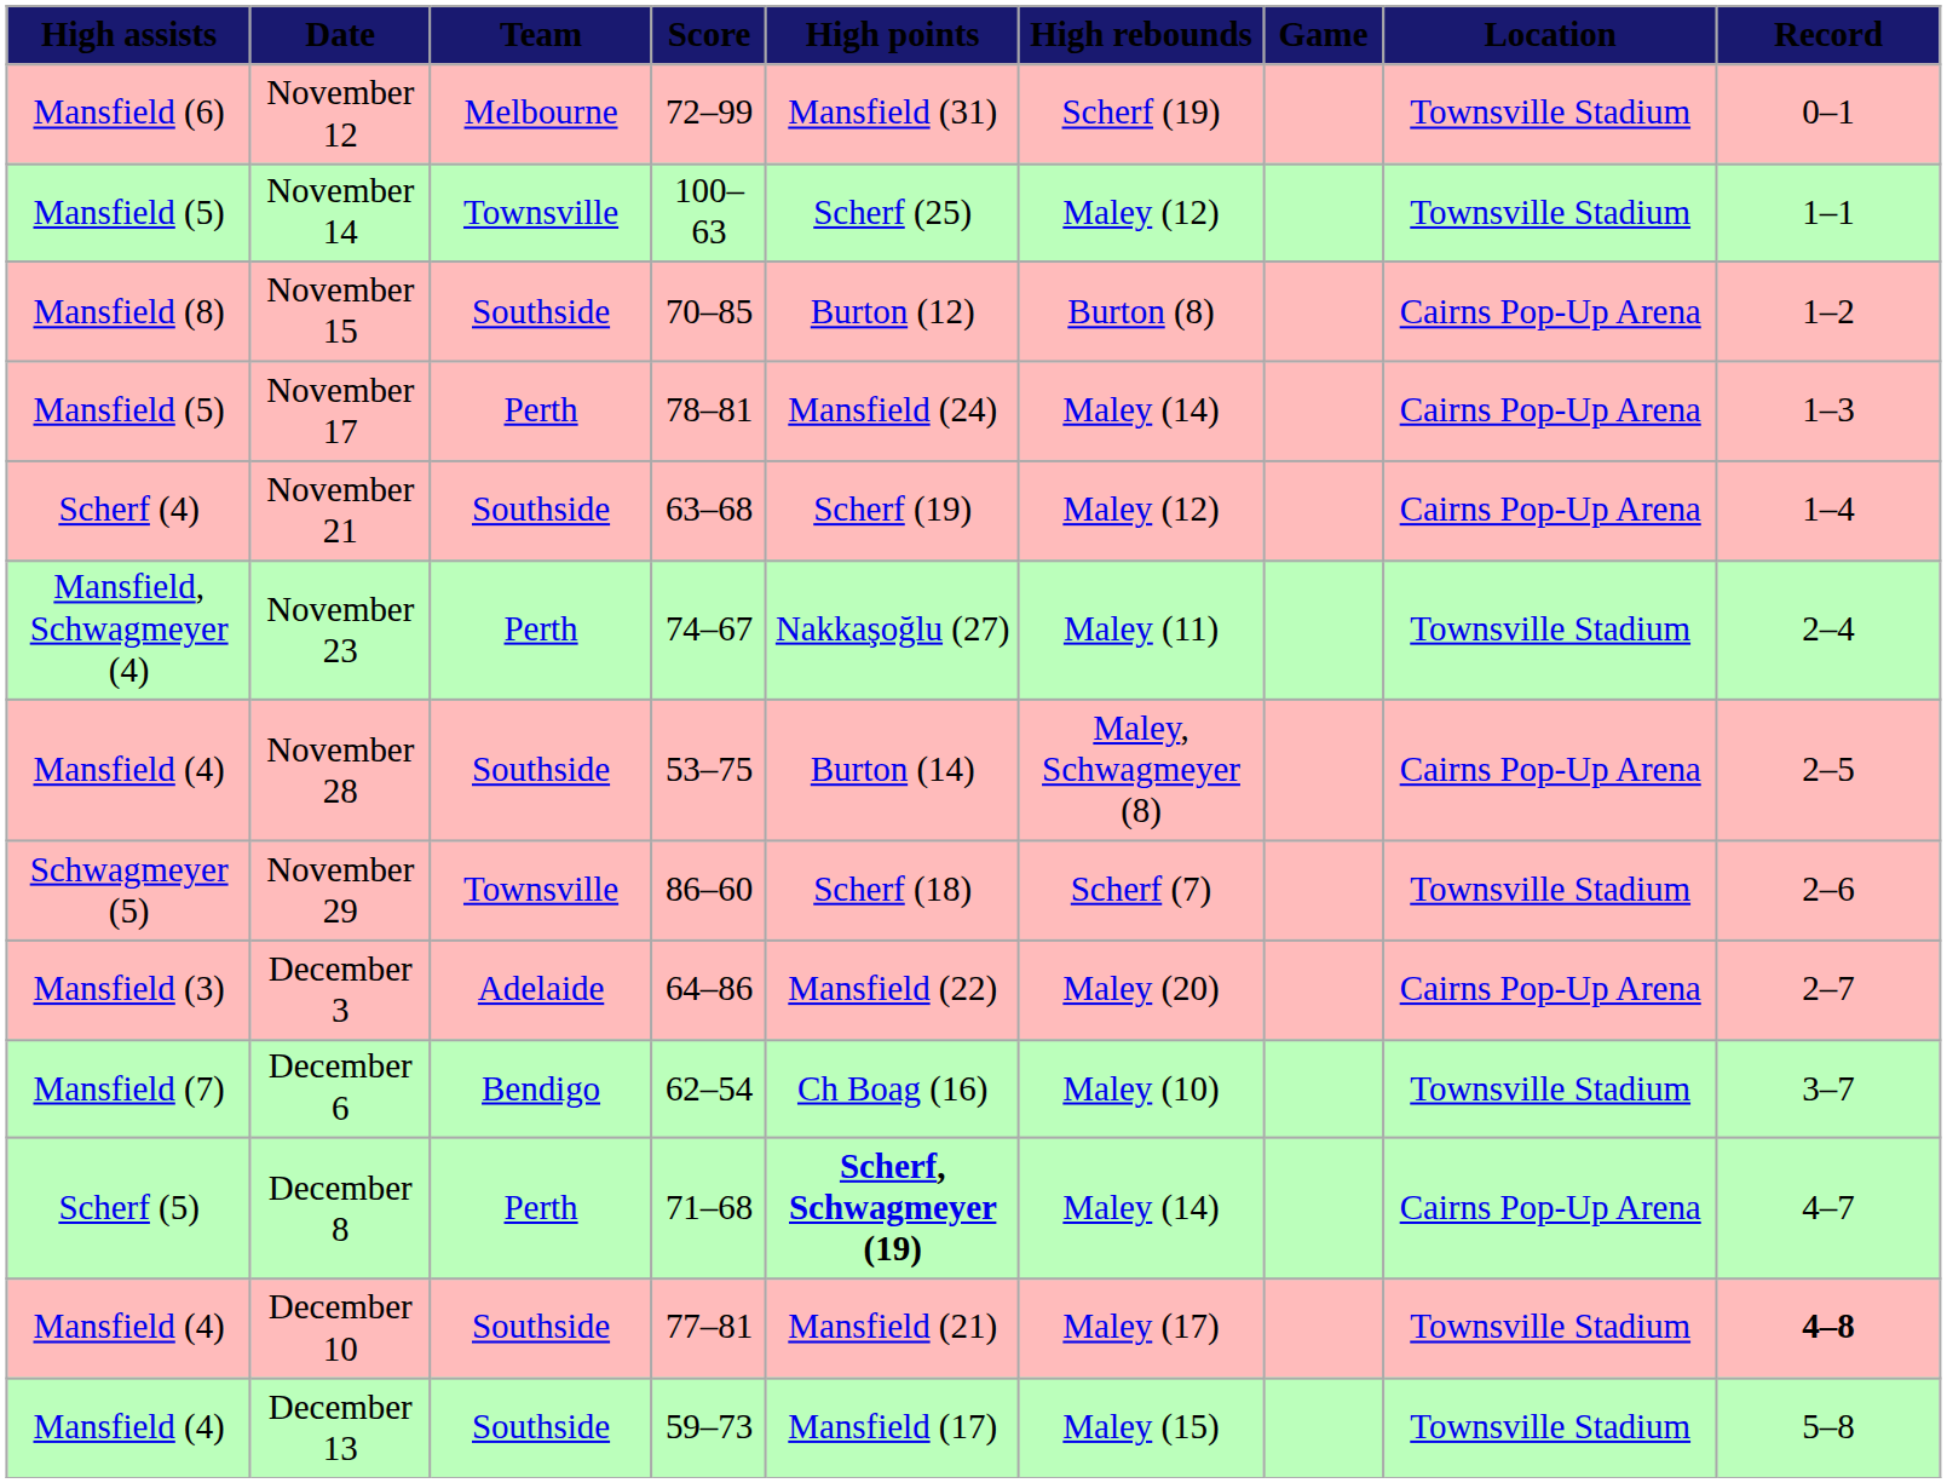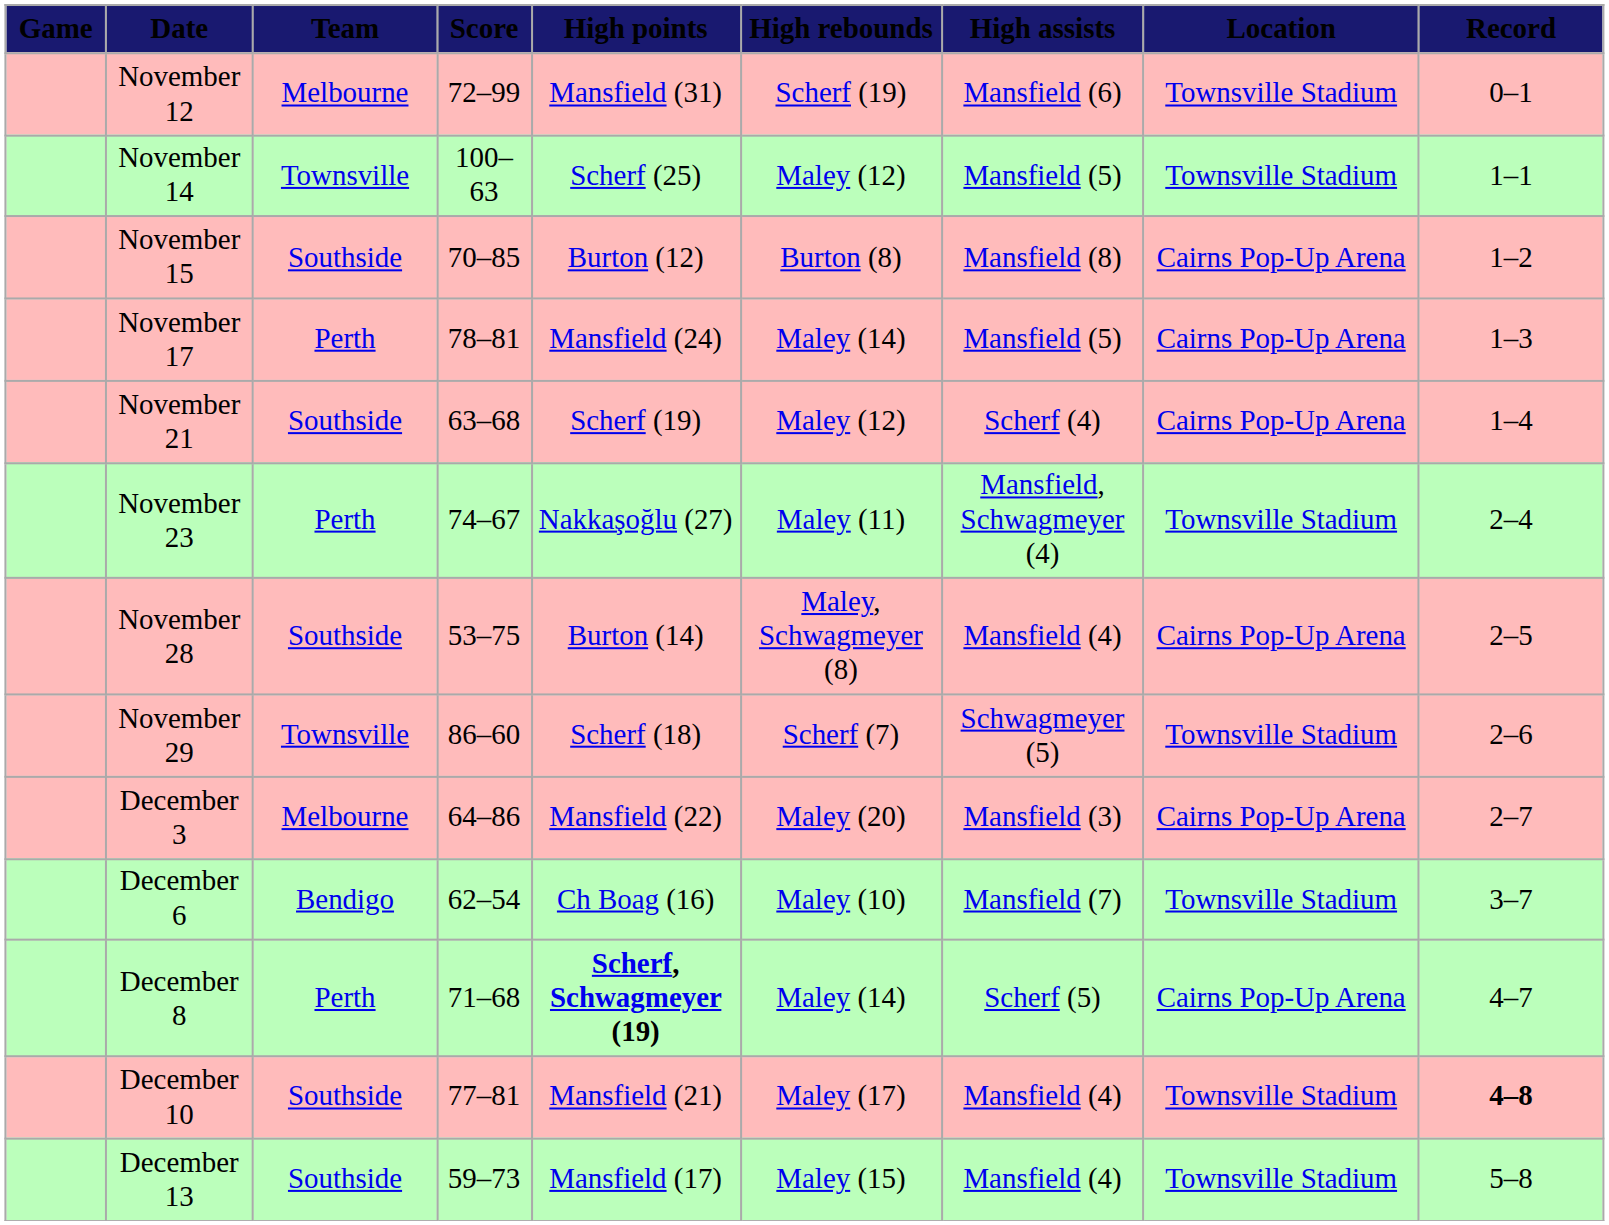columns swapped: Game <-> High assists
December 3 | Team: Adelaide -> Melbourne
